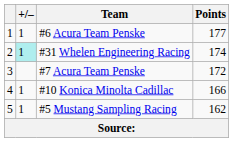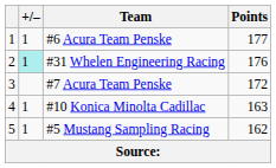#31 Whelen Engineering Racing | Points: 174 -> 176
#10 Konica Minolta Cadillac | Points: 166 -> 163
